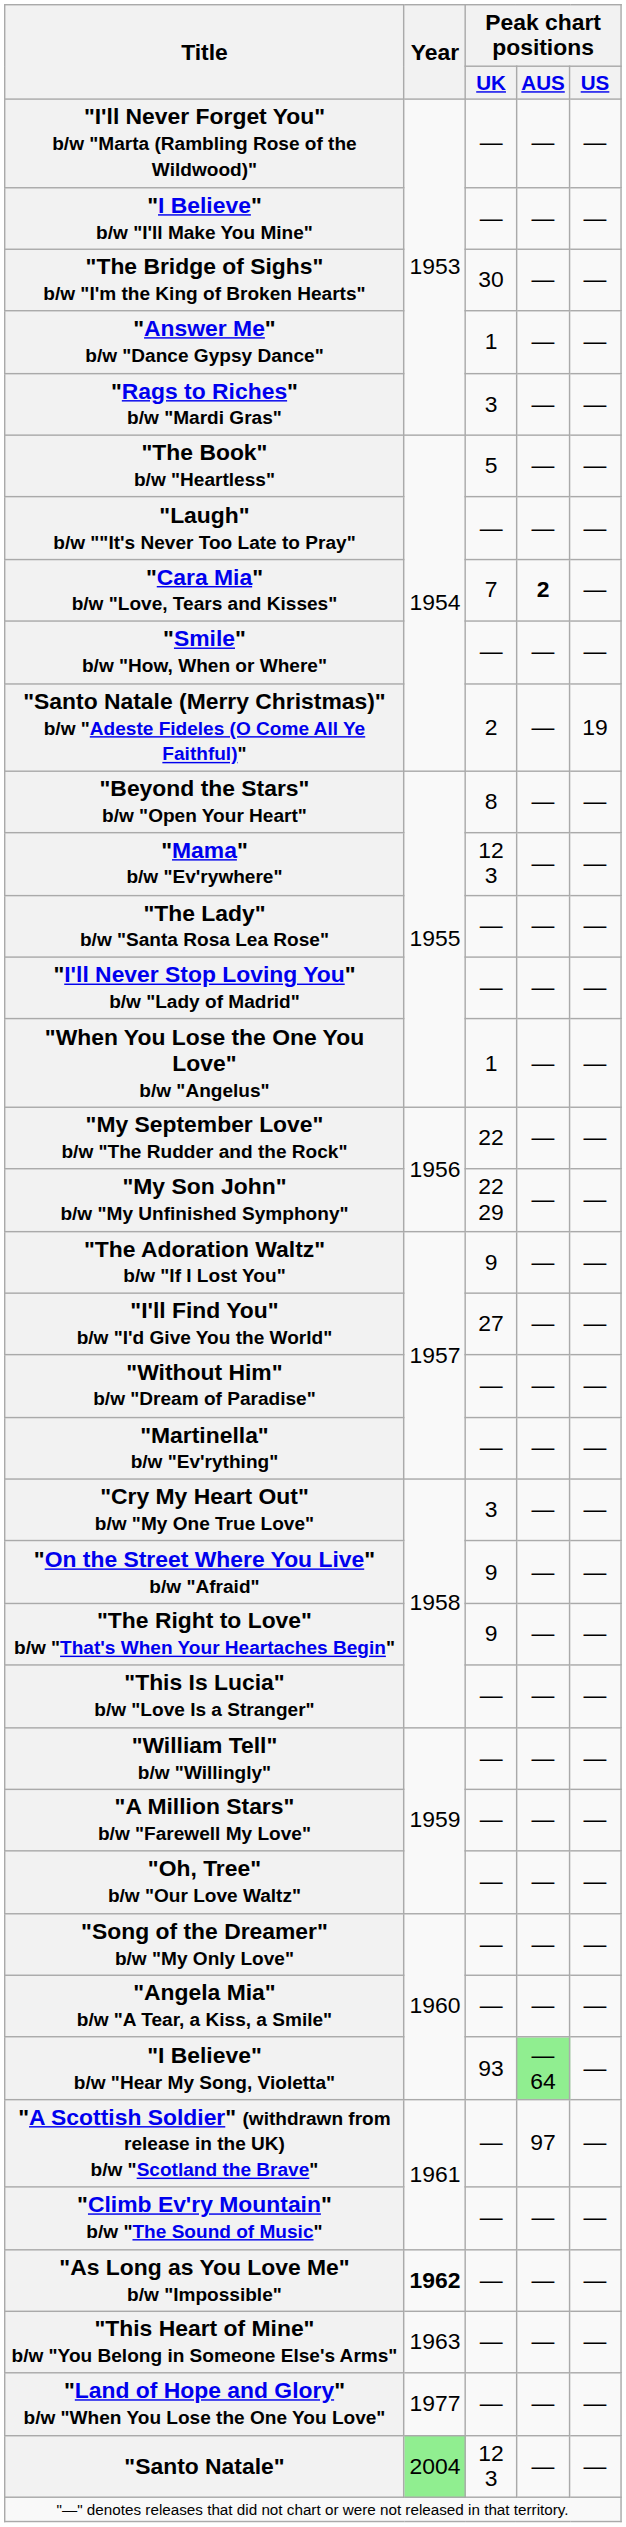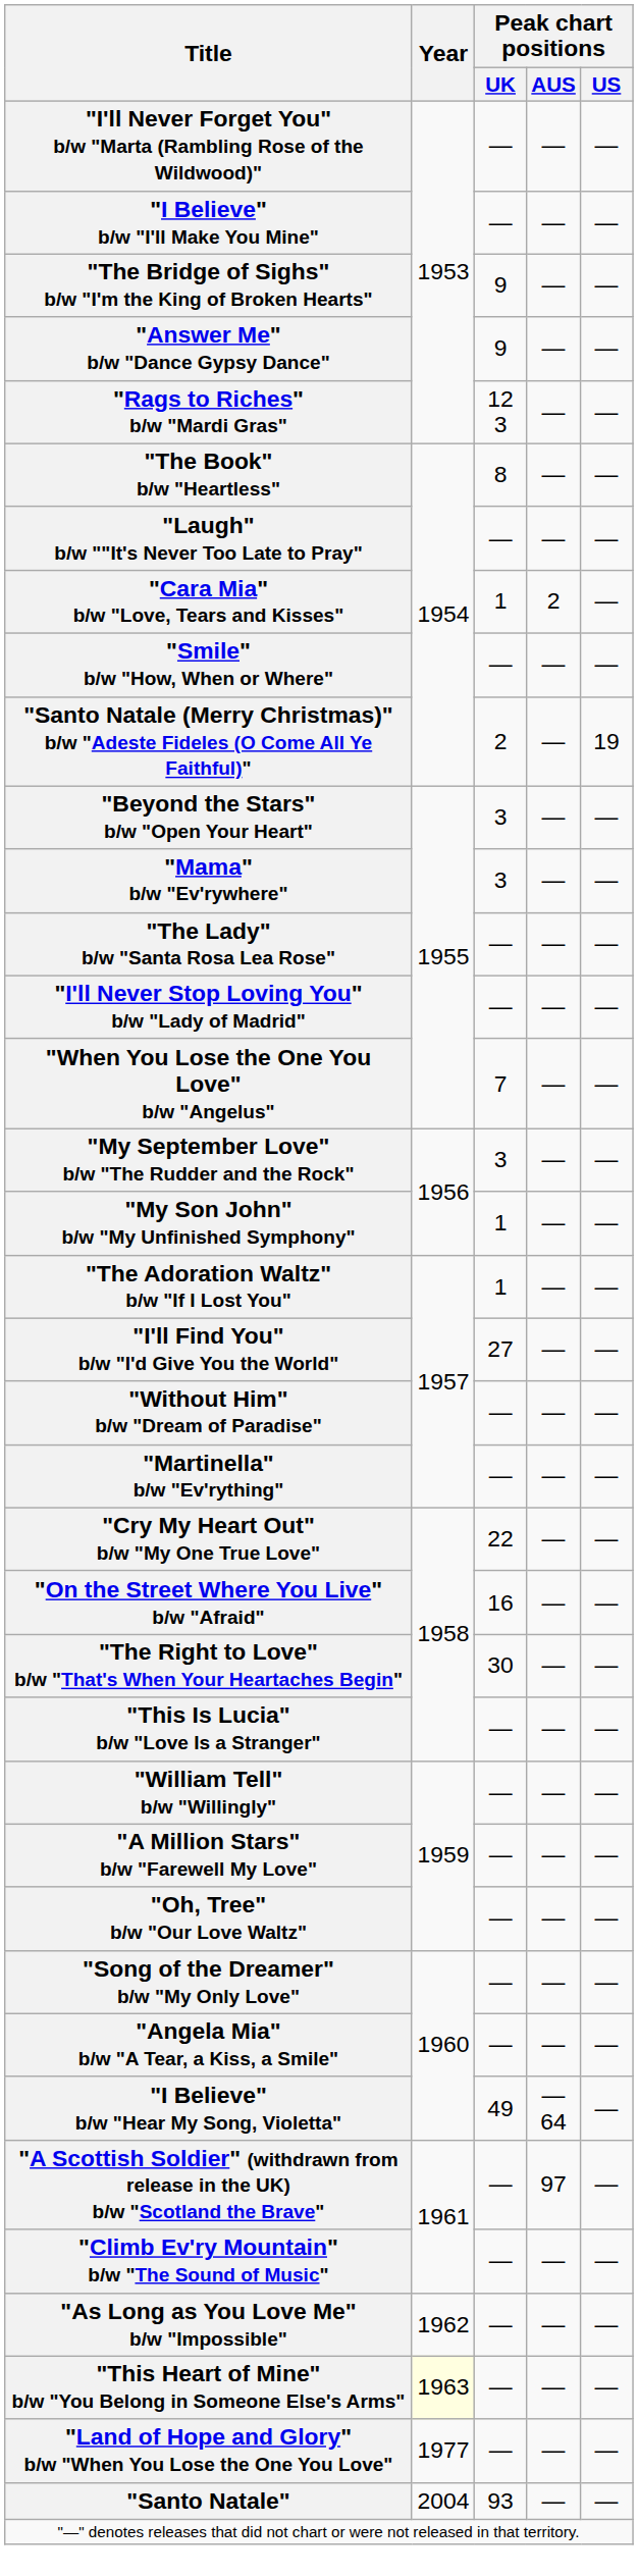"The Bridge of Sighs" b/w "I'm the King of Broken Hearts" | Peak chart positions / UK: 30 -> 9
"Answer Me" b/w "Dance Gypsy Dance" | Peak chart positions / UK: 1 -> 9
"Rags to Riches" b/w "Mardi Gras" | Peak chart positions / UK: 3 -> 12 3
"The Book" b/w "Heartless" | Peak chart positions / UK: 5 -> 8
"Cara Mia" b/w "Love, Tears and Kisses" | Peak chart positions / UK: 7 -> 1
"Cara Mia" b/w "Love, Tears and Kisses" | Peak chart positions / AUS: bold -> normal
"Beyond the Stars" b/w "Open Your Heart" | Peak chart positions / UK: 8 -> 3
"Mama" b/w "Ev'rywhere" | Peak chart positions / UK: 12 3 -> 3
"When You Lose the One You Love" b/w "Angelus" | Peak chart positions / UK: 1 -> 7
"My September Love" b/w "The Rudder and the Rock" | Peak chart positions / UK: 22 -> 3
"My Son John" b/w "My Unfinished Symphony" | Peak chart positions / UK: 22 29 -> 1
"The Adoration Waltz" b/w "If I Lost You" | Peak chart positions / UK: 9 -> 1
"Cry My Heart Out" b/w "My One True Love" | Peak chart positions / UK: 3 -> 22
"On the Street Where You Live" b/w "Afraid" | Peak chart positions / UK: 9 -> 16
"The Right to Love" b/w "That's When Your Heartaches Begin" | Peak chart positions / UK: 9 -> 30
"I Believe" b/w "Hear My Song, Violetta" | Peak chart positions / UK: 93 -> 49
"I Believe" b/w "Hear My Song, Violetta" | Peak chart positions / AUS: lightgreen background -> no background
"As Long as You Love Me" b/w "Impossible" | Year: bold -> normal
"This Heart of Mine" b/w "You Belong in Someone Else's Arms" | Year: no background -> lightyellow background
"Santo Natale" | Year: lightgreen background -> no background
"Santo Natale" | Peak chart positions / UK: 12 3 -> 93
